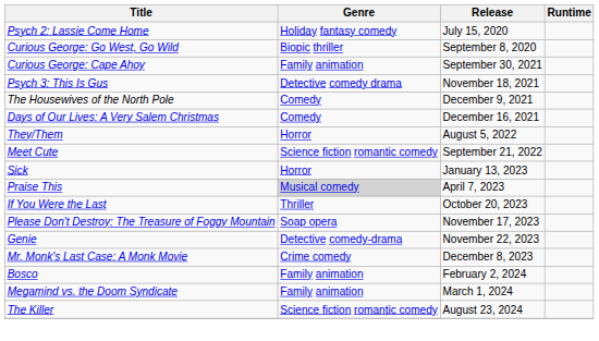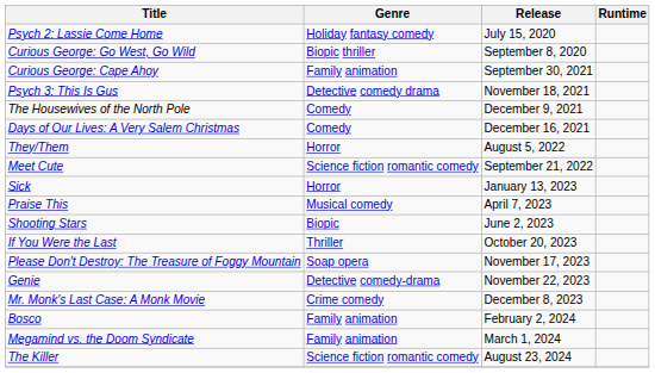Praise This | Genre: lightgrey background -> no background
+ row: Shooting Stars | Biopic | June 2, 2023
